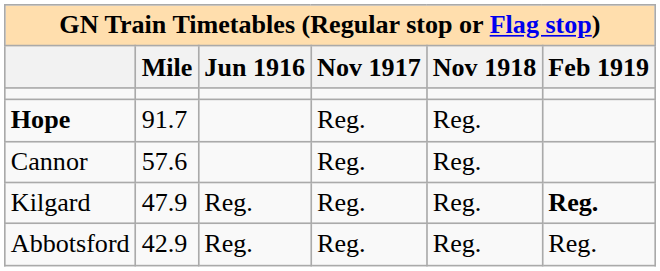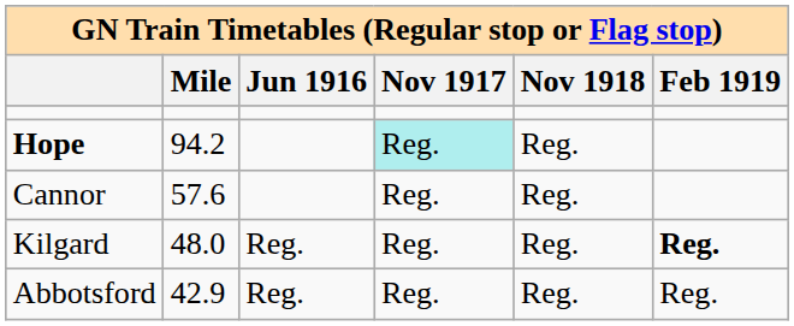Hope | Mile: 91.7 -> 94.2
Hope | Nov 1917: no background -> paleturquoise background
Kilgard | Mile: 47.9 -> 48.0
